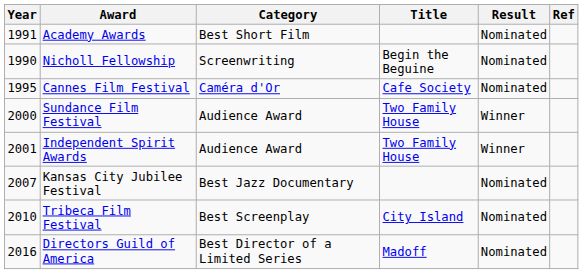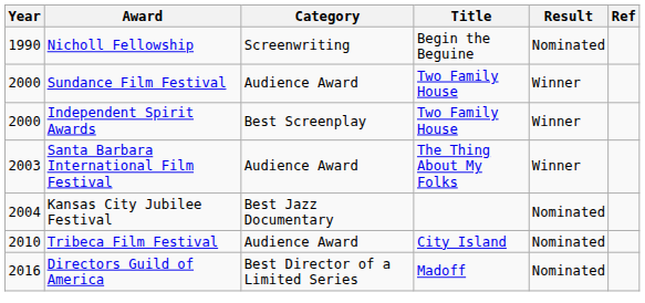- row: 1991 | Academy Awards | Best Short Film | Nominated
- row: 1995 | Cannes Film Festival | Caméra d'Or | Cafe Society | Nominated
Independent Spirit Awards | Year: 2001 -> 2000
Independent Spirit Awards | Category: Audience Award -> Best Screenplay
+ row: 2003 | Santa Barbara International Film Festival | Audience Award | The Thing About My Folks | Winner
Kansas City Jubilee Festival | Year: 2007 -> 2004
Tribeca Film Festival | Category: Best Screenplay -> Audience Award
